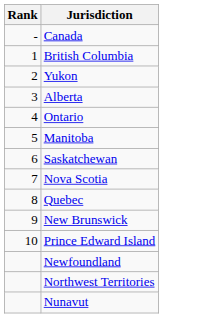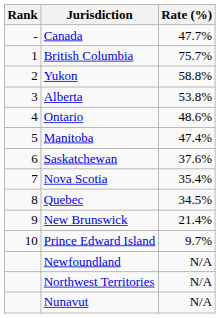+ column: Rate (%) | 47.7% | 75.7% | 58.8% | 53.8% | 48.6% | 47.4% | 37.6% | 35.4% | 34.5% | 21.4% | 9.7% | N/A | N/A | N/A
